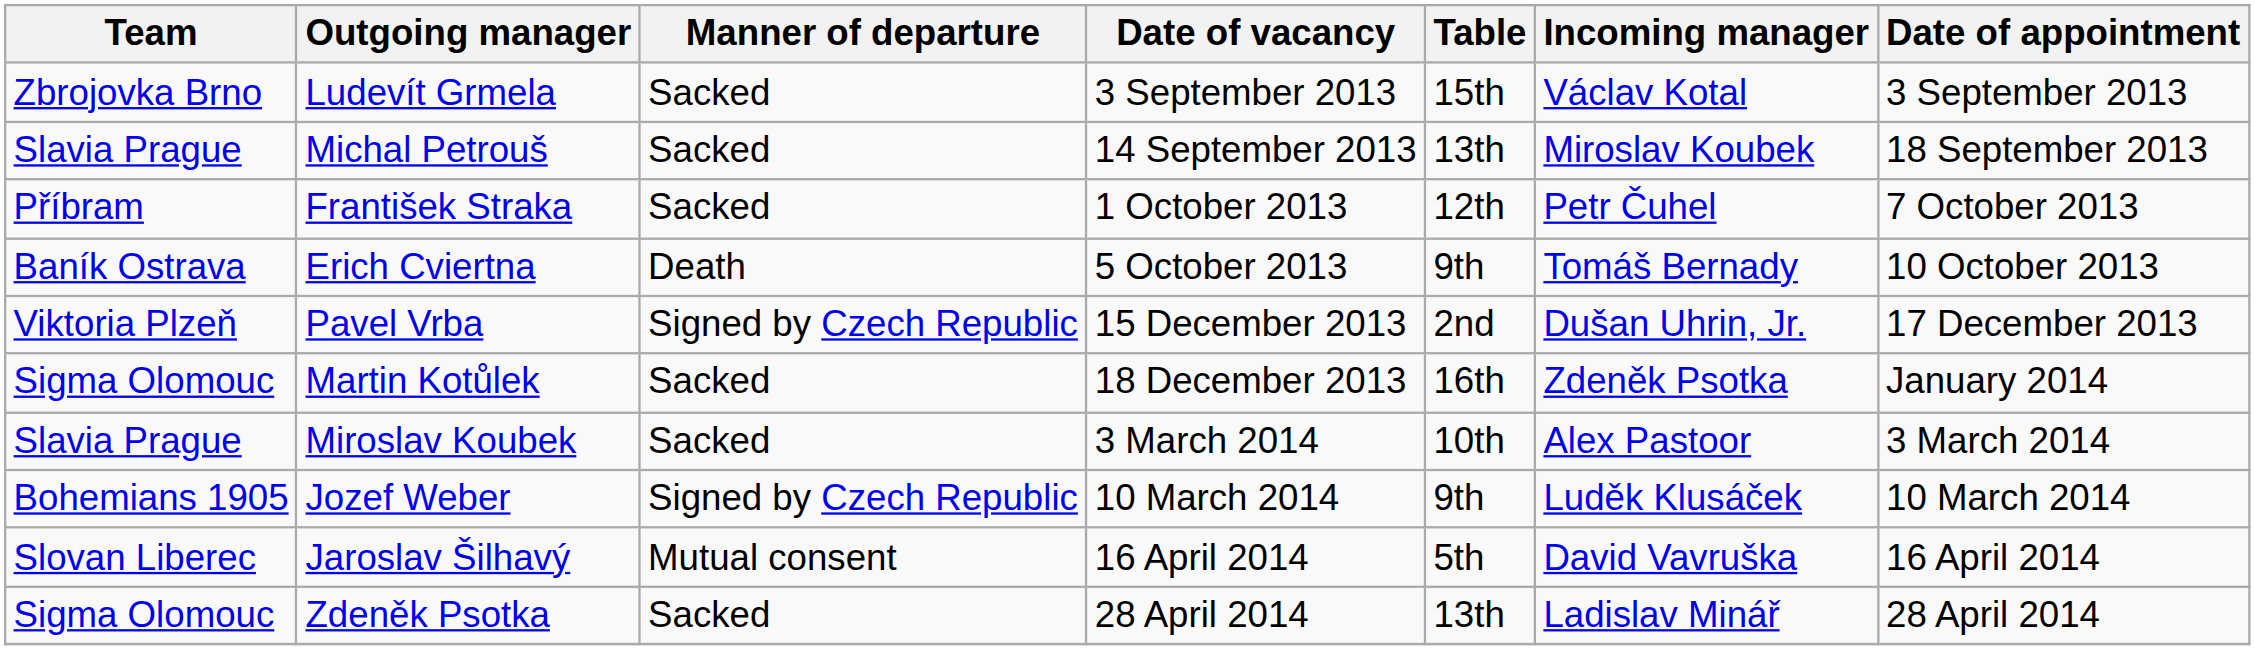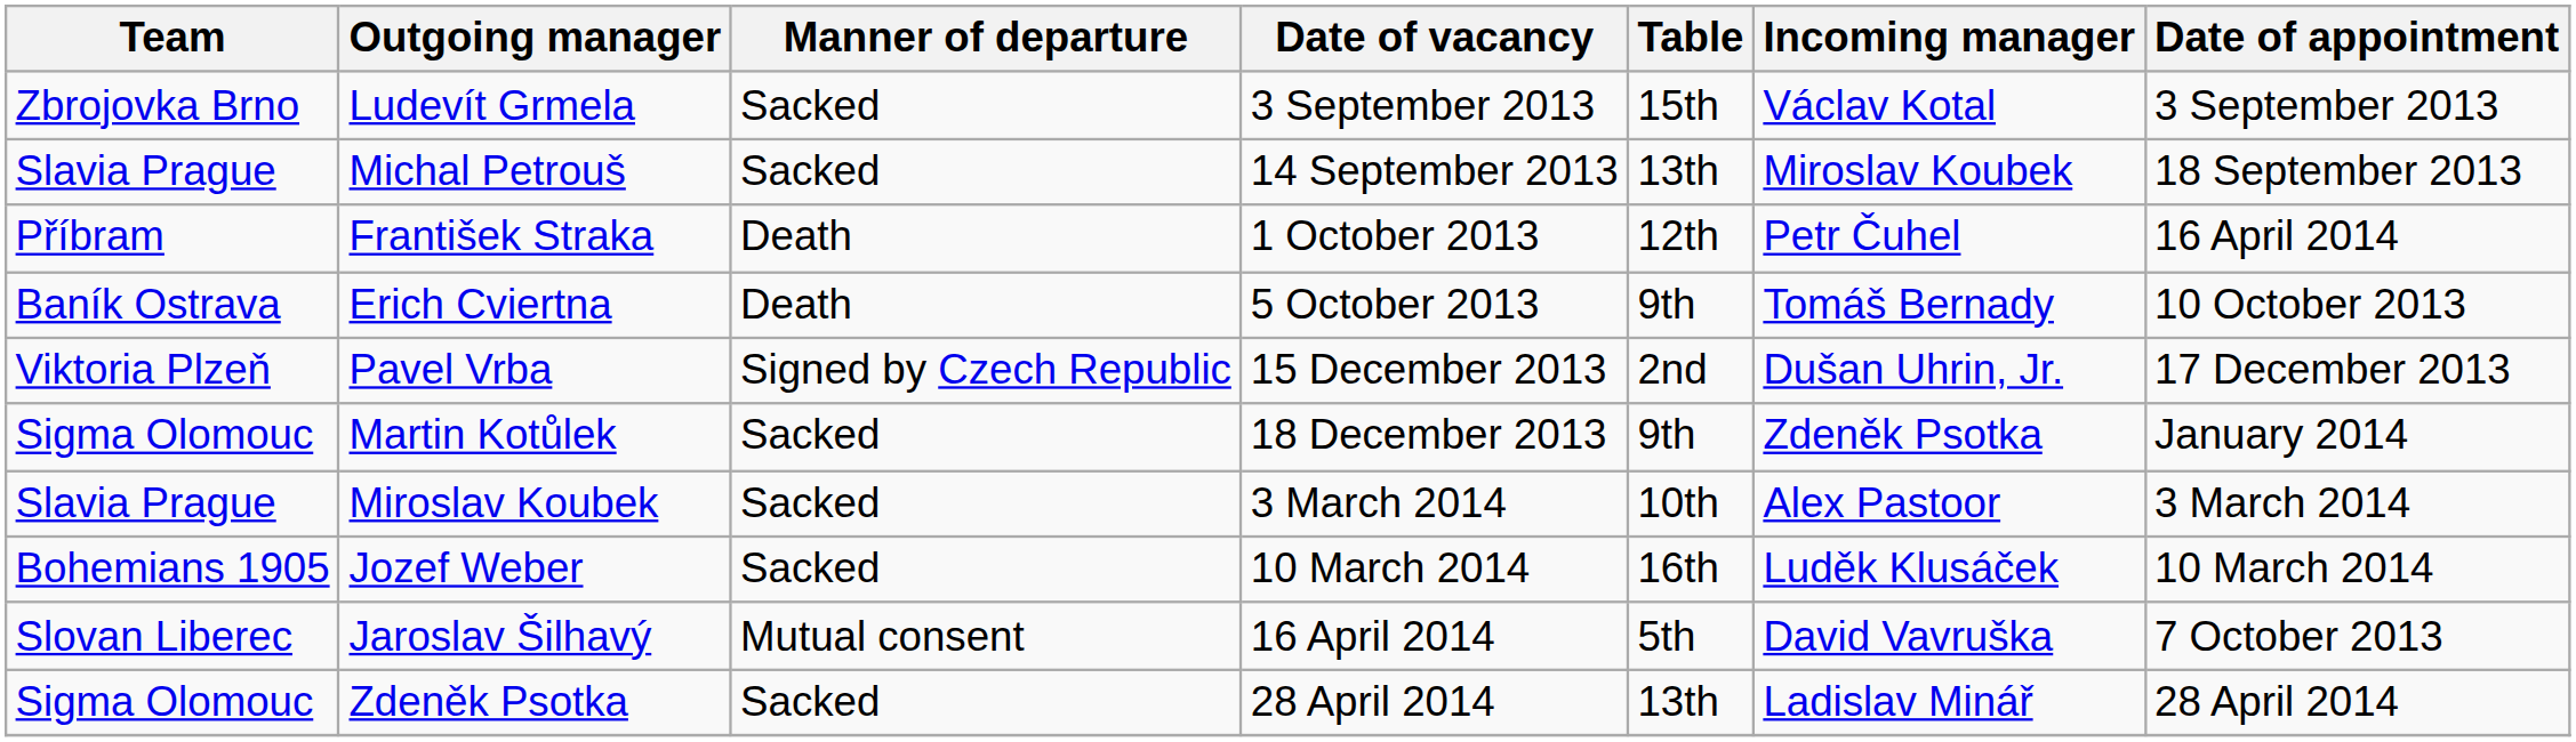František Straka | Manner of departure: Sacked -> Death
František Straka | Date of appointment: 7 October 2013 -> 16 April 2014
Martin Kotůlek | Table: 16th -> 9th
Jozef Weber | Manner of departure: Signed by Czech Republic -> Sacked
Jozef Weber | Table: 9th -> 16th
Jaroslav Šilhavý | Date of appointment: 16 April 2014 -> 7 October 2013
